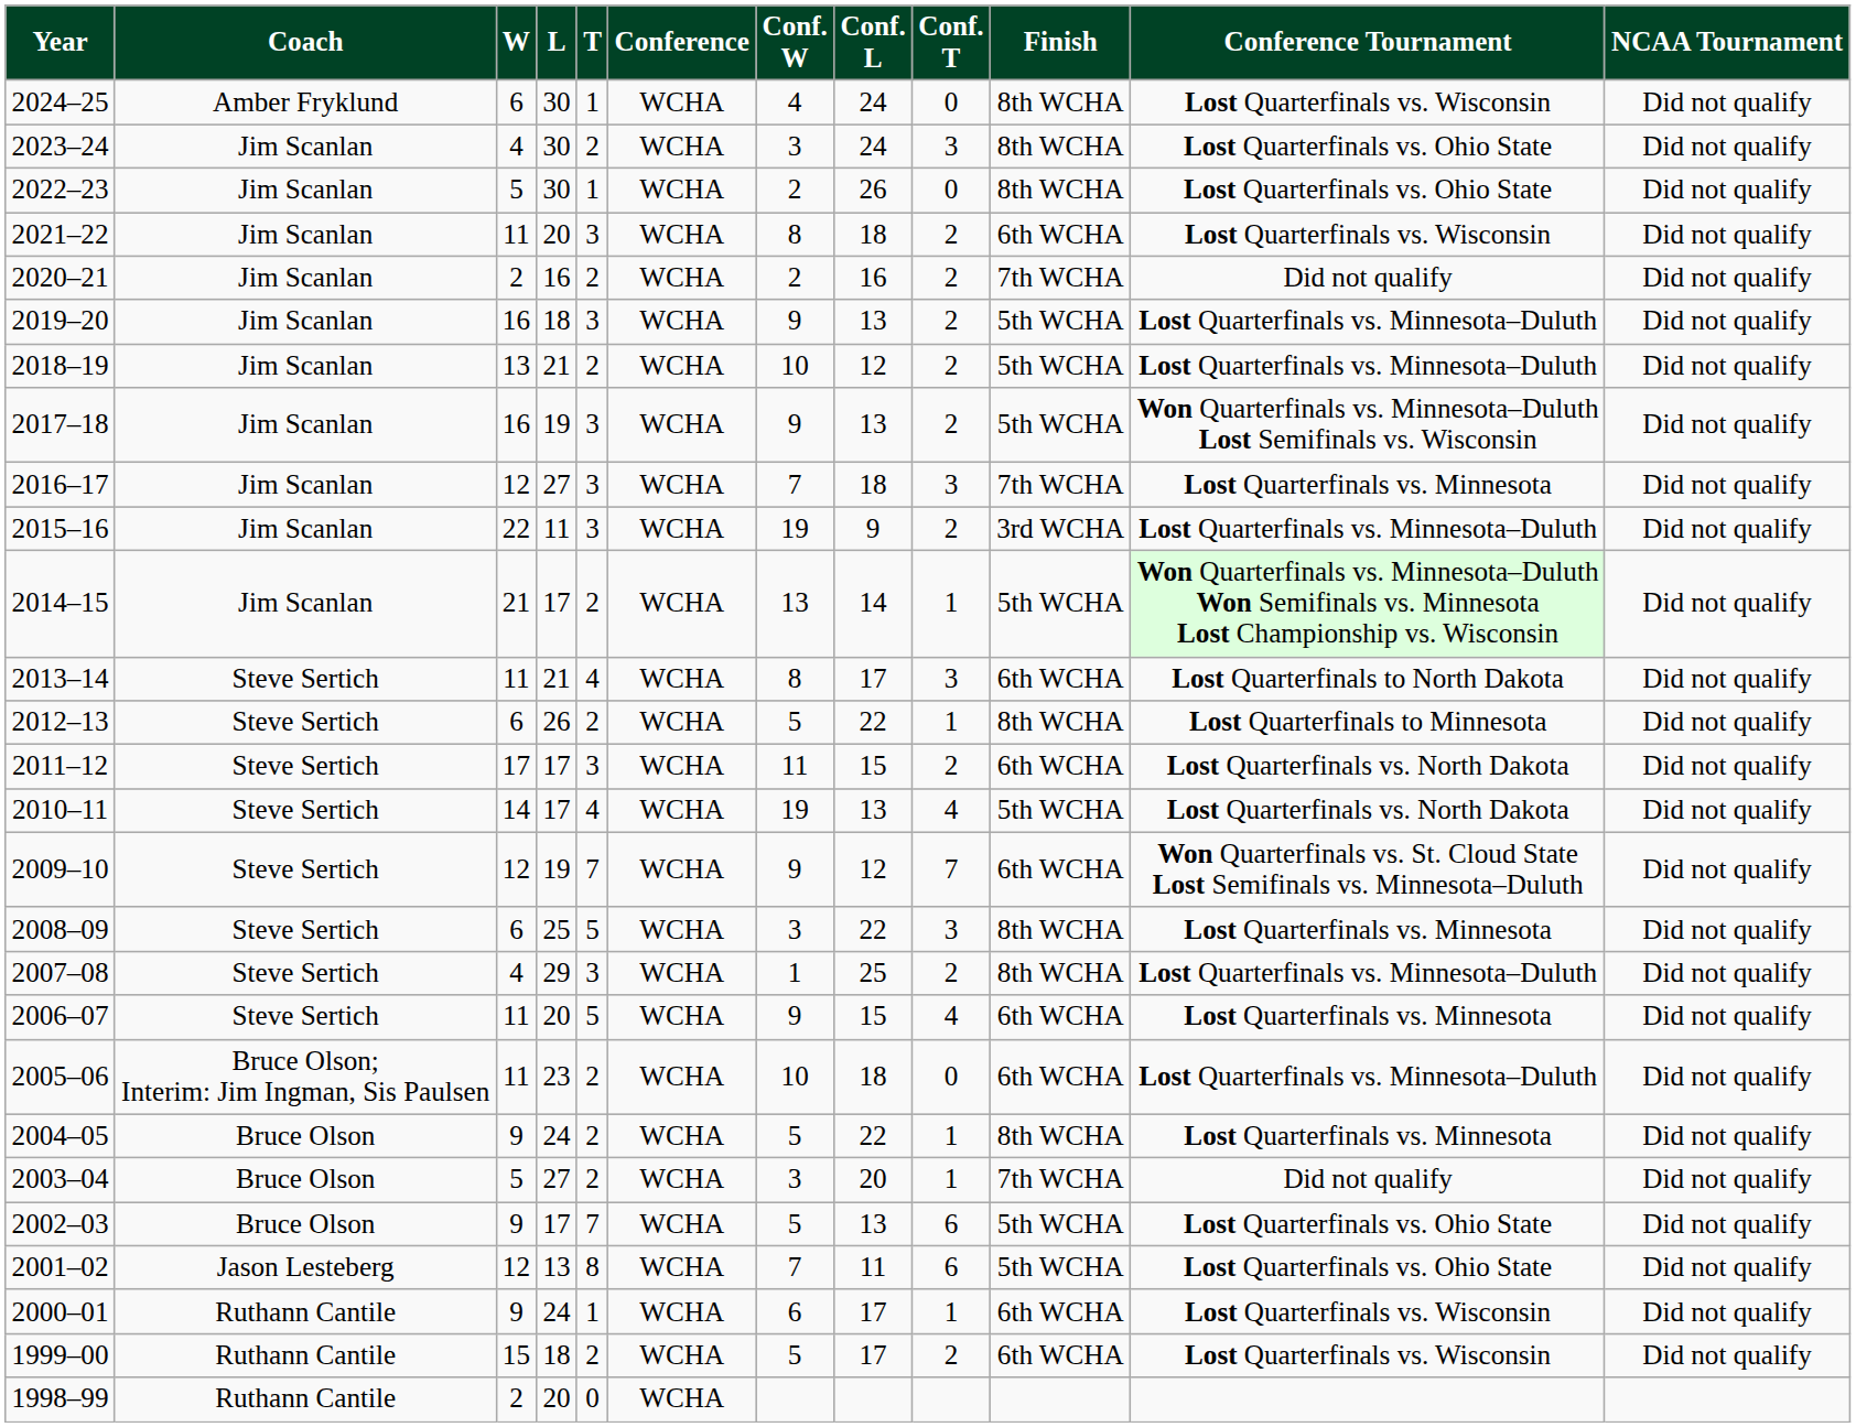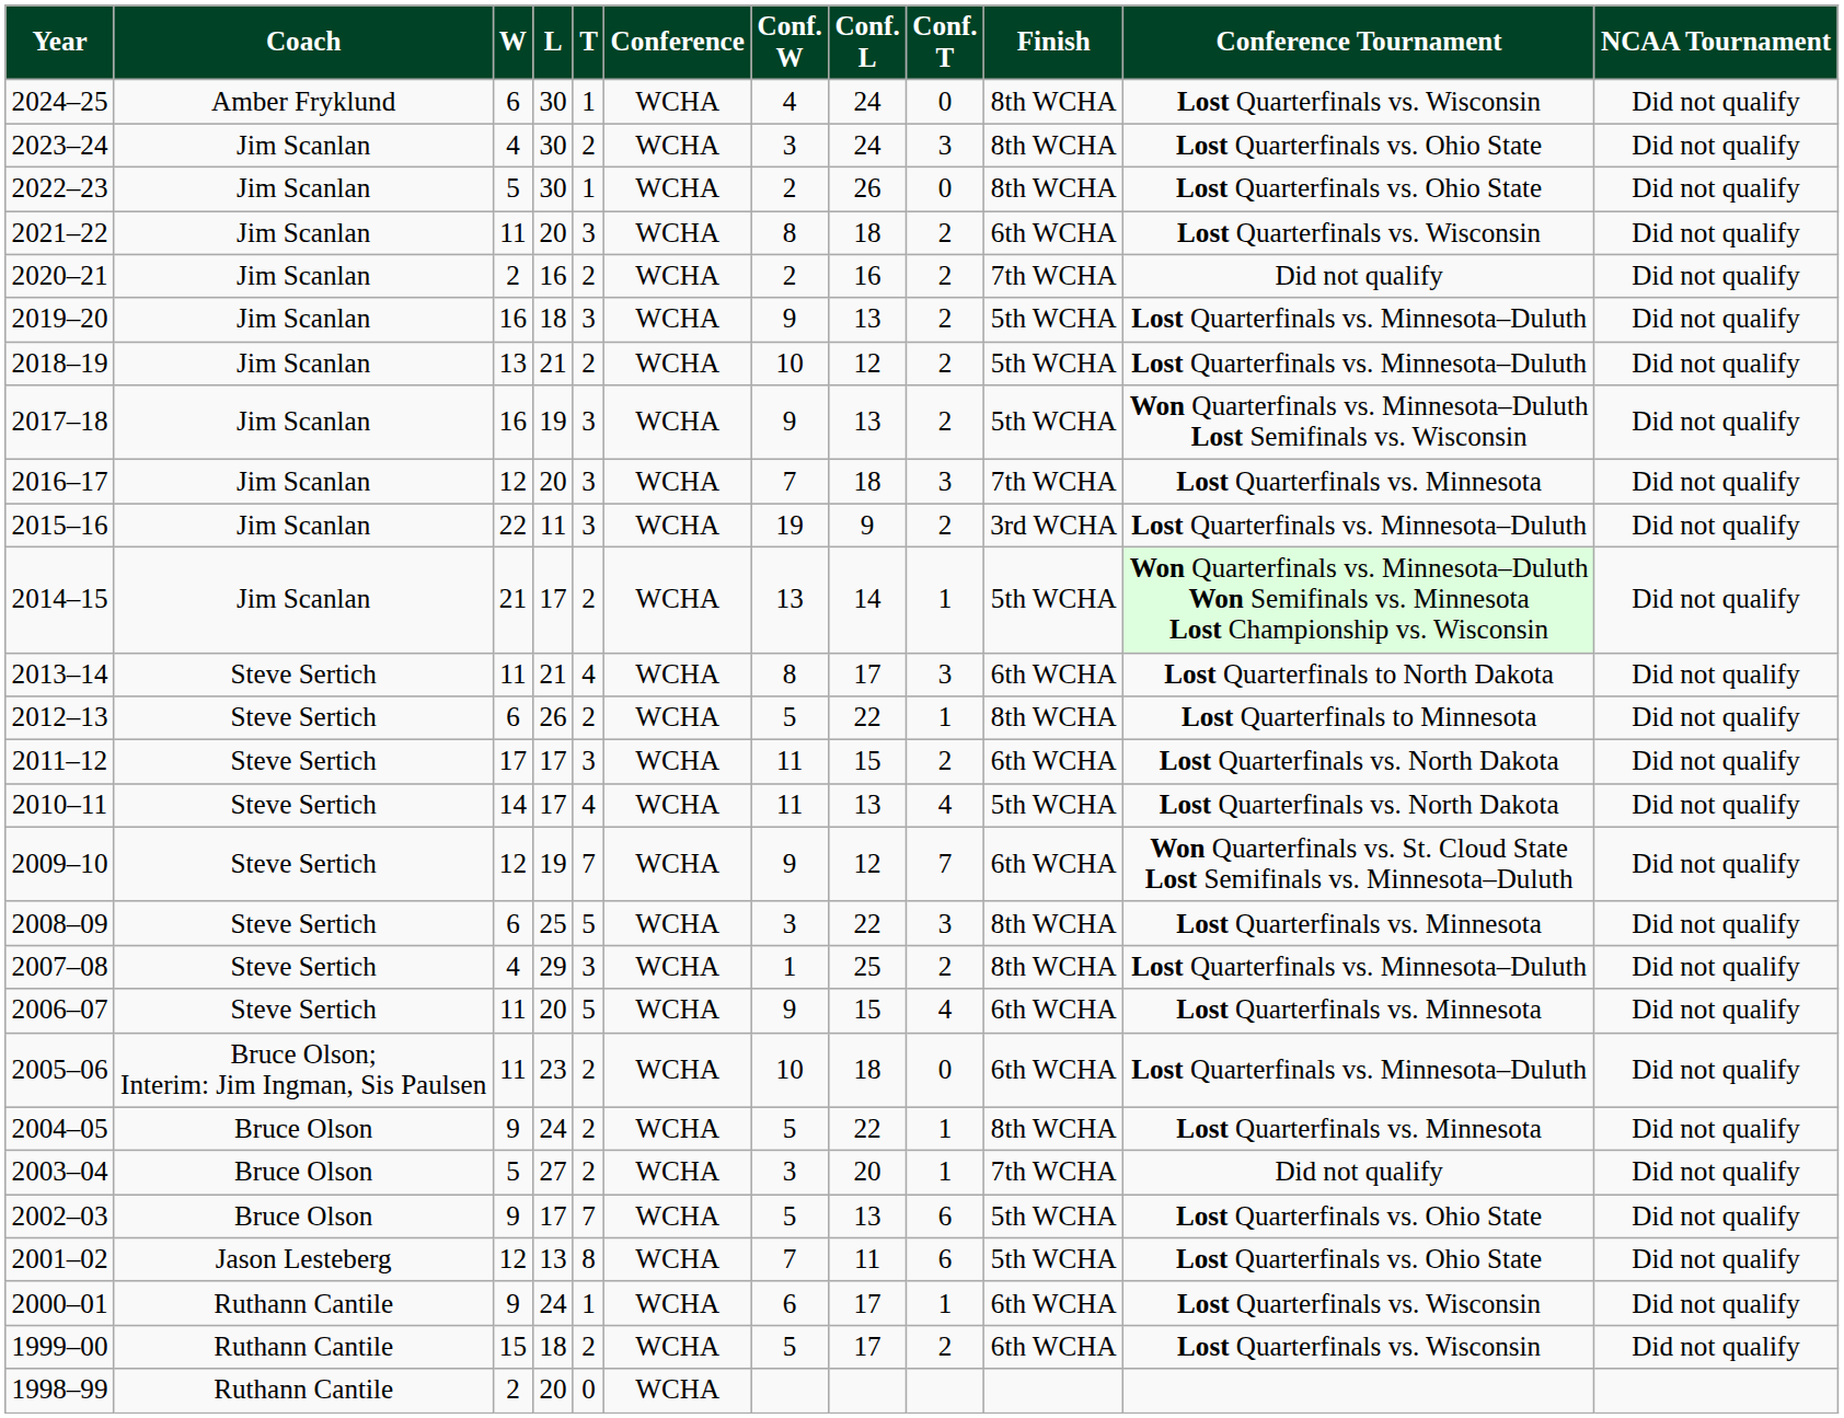2016–17 | L: 27 -> 20
2010–11 | Conf. W: 19 -> 11
